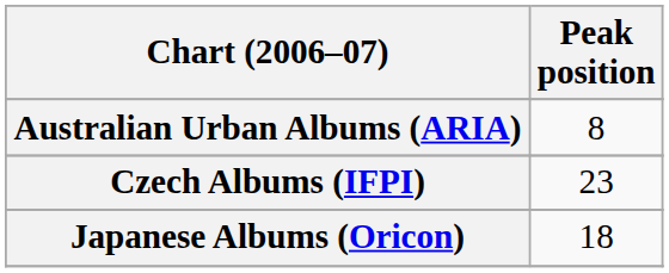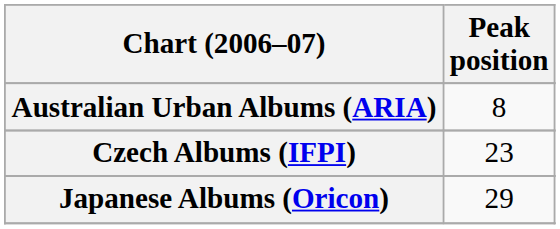Japanese Albums (Oricon) | Peak position: 18 -> 29
